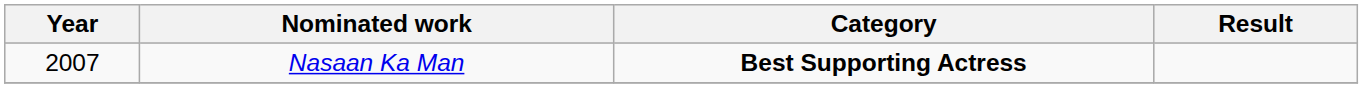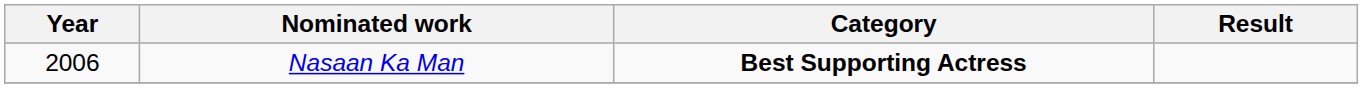Nasaan Ka Man | Year: 2007 -> 2006
